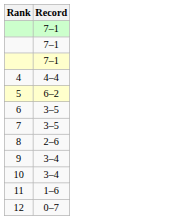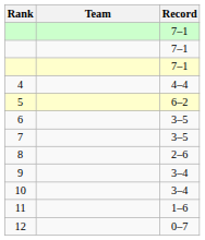+ column: Team
